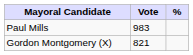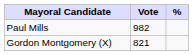Paul Mills | Vote: 983 -> 982
